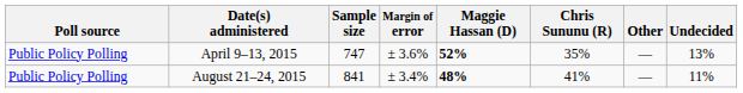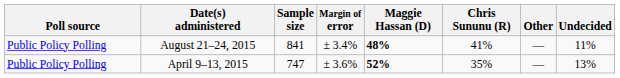rows swapped: August 21–24, 2015 <-> April 9–13, 2015
